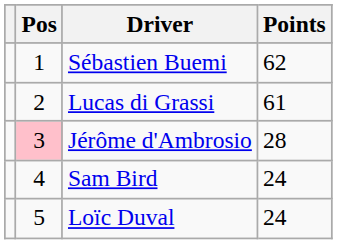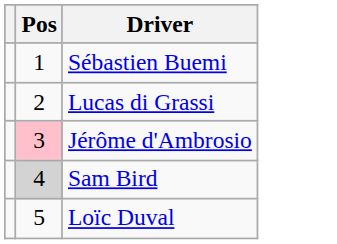- column: Points | 62 | 61 | 28 | 24 | 24
Sam Bird | Pos: no background -> lightgrey background
